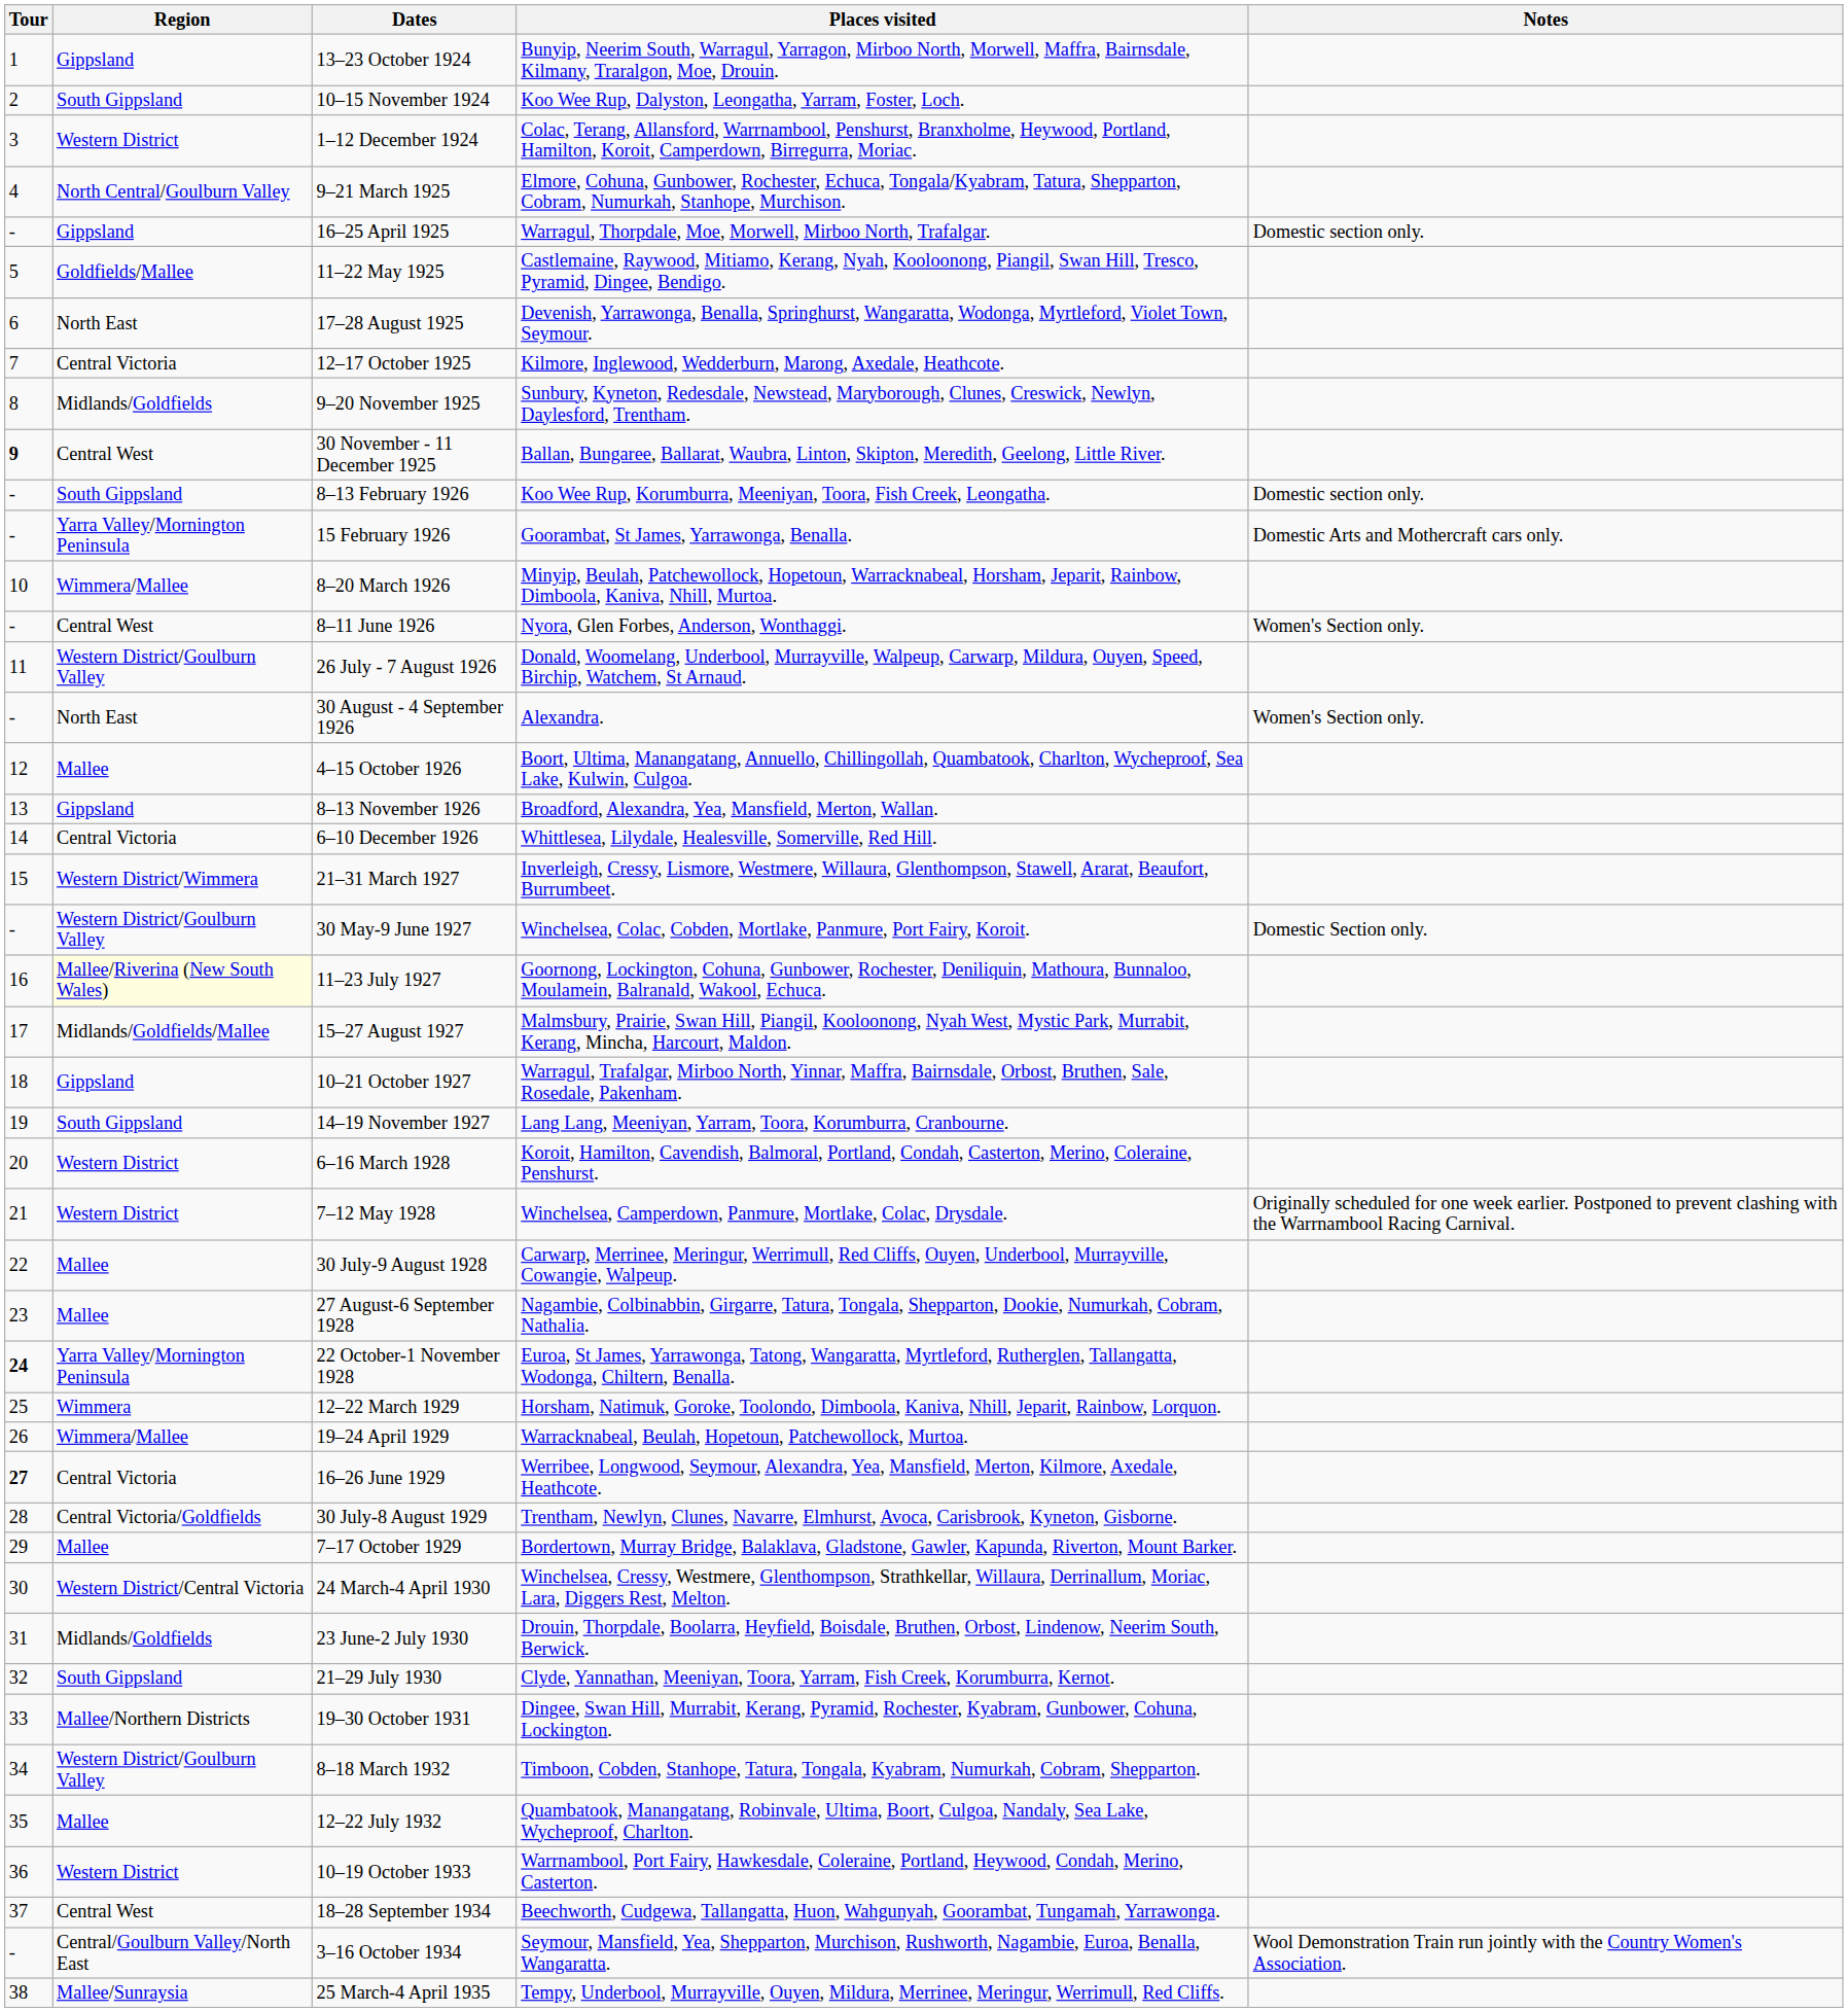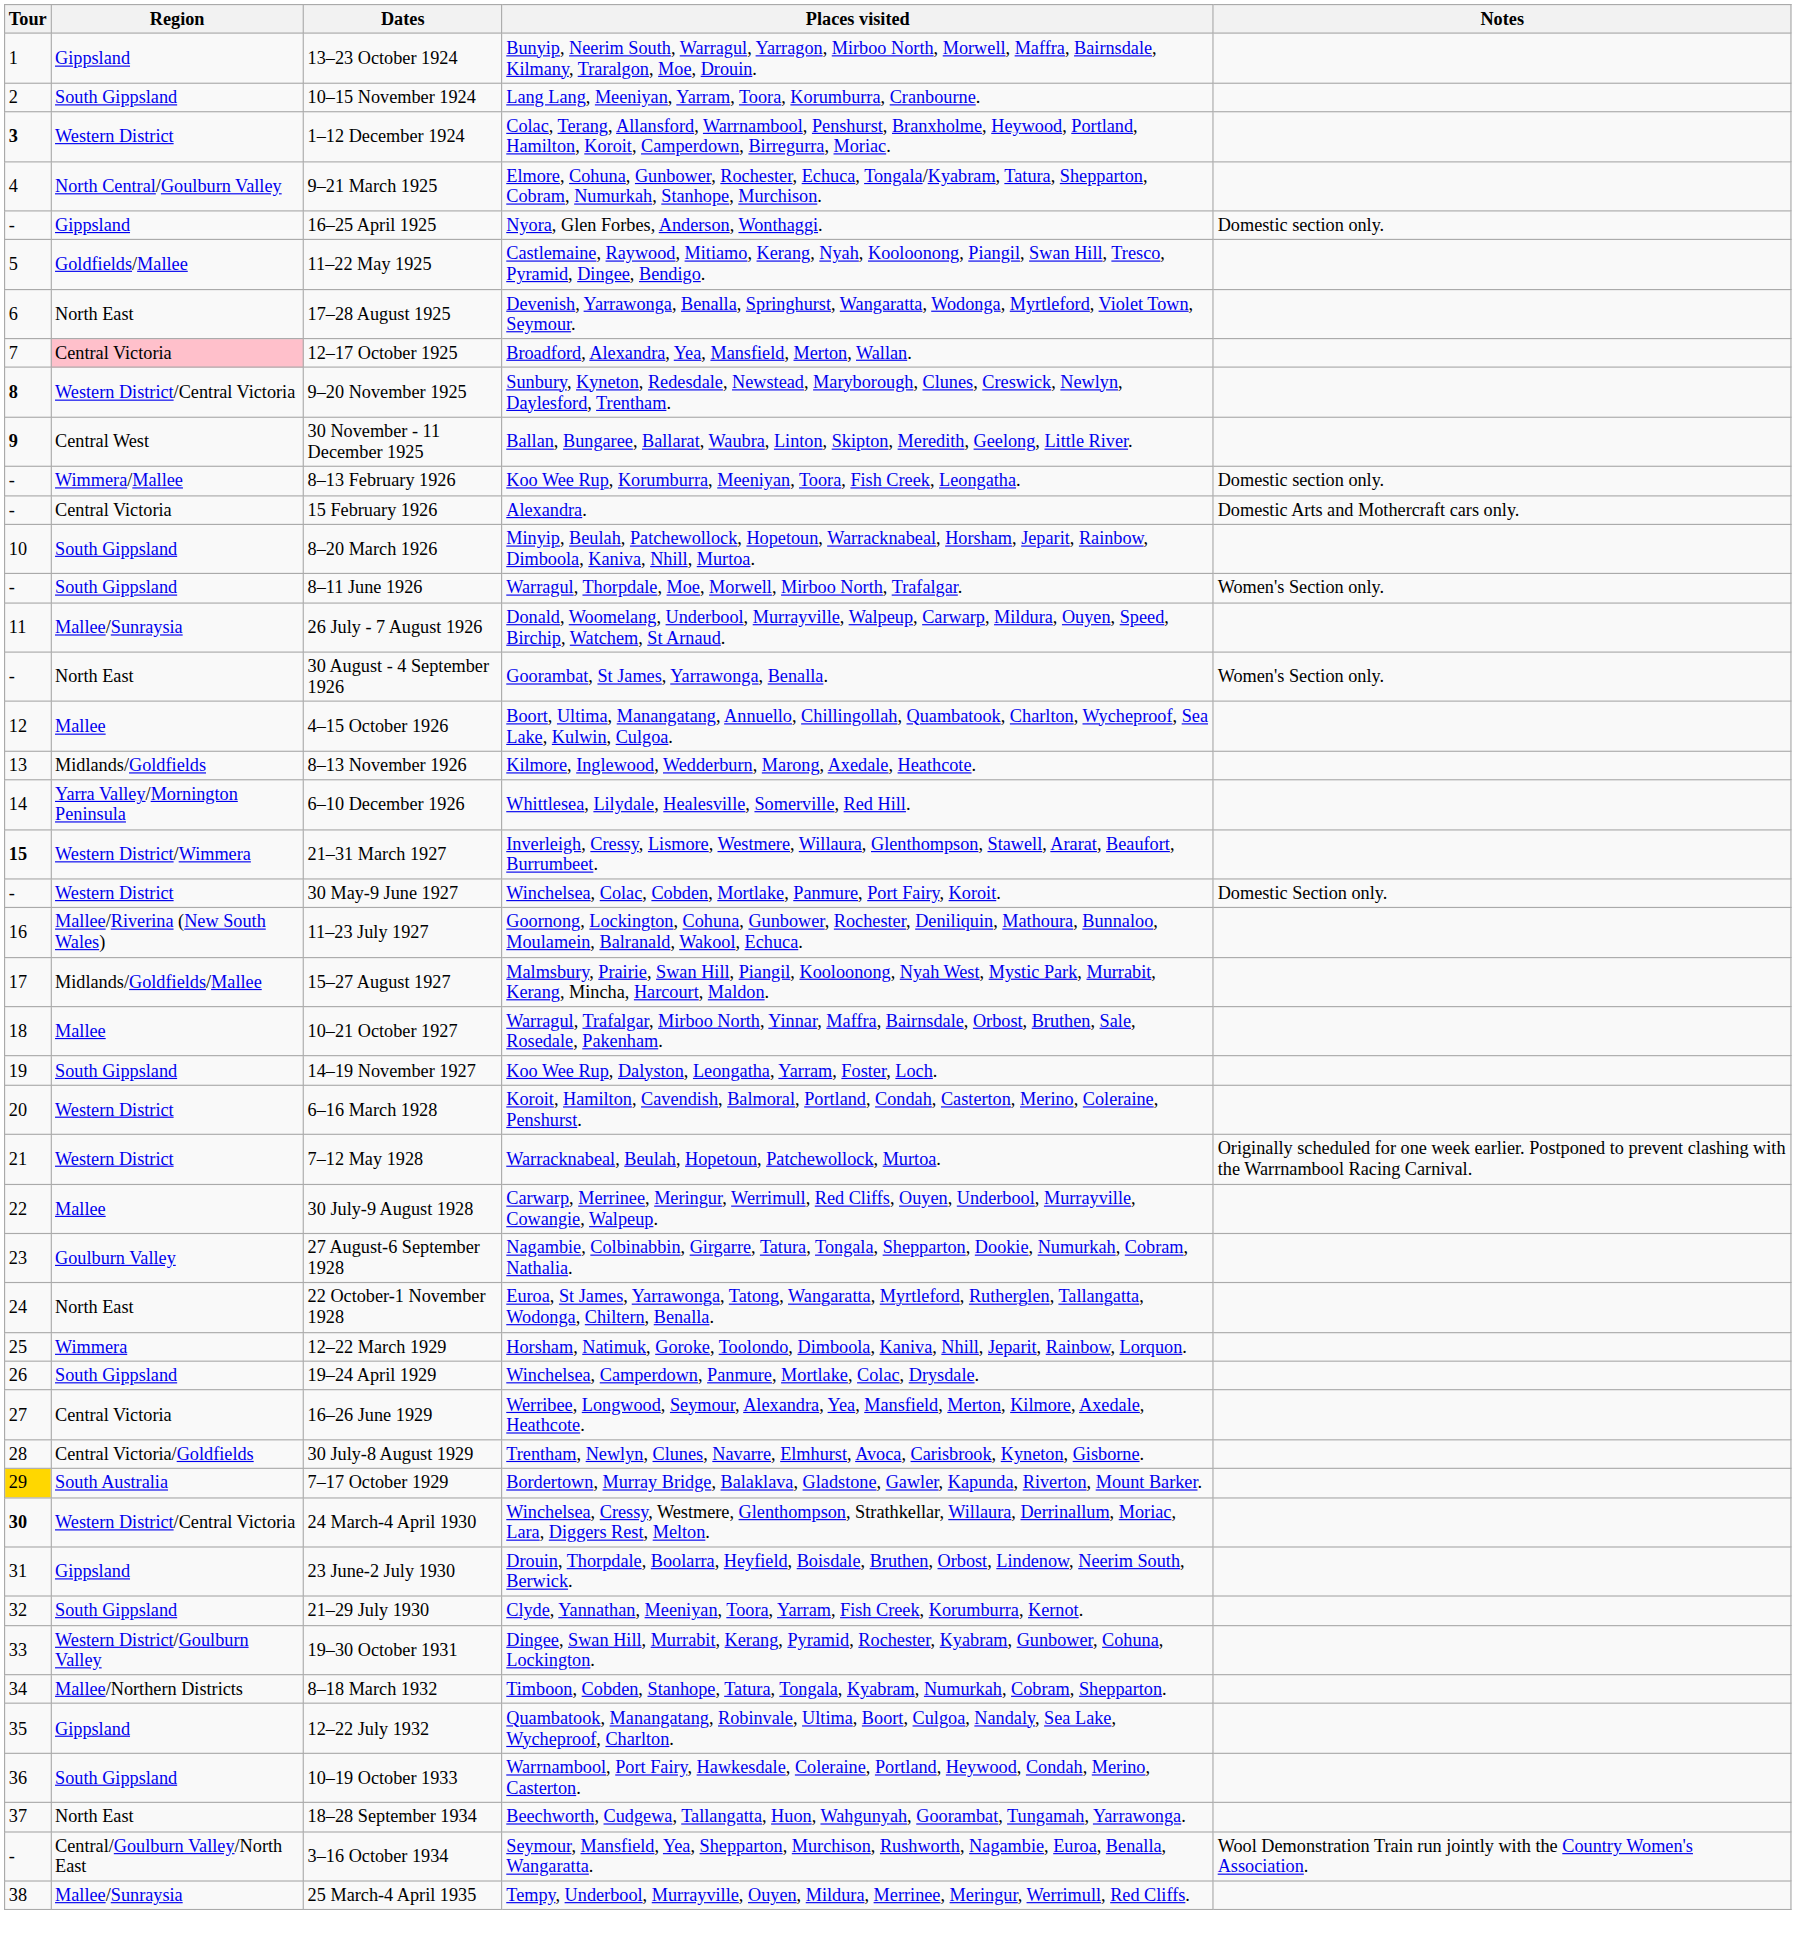10–15 November 1924 | Places visited: Koo Wee Rup, Dalyston, Leongatha, Yarram, Foster, Loch. -> Lang Lang, Meeniyan, Yarram, Toora, Korumburra, Cranbourne.
1–12 December 1924 | Tour: normal -> bold
16–25 April 1925 | Places visited: Warragul, Thorpdale, Moe, Morwell, Mirboo North, Trafalgar. -> Nyora, Glen Forbes, Anderson, Wonthaggi.
12–17 October 1925 | Region: no background -> pink background
12–17 October 1925 | Places visited: Kilmore, Inglewood, Wedderburn, Marong, Axedale, Heathcote. -> Broadford, Alexandra, Yea, Mansfield, Merton, Wallan.
9–20 November 1925 | Tour: normal -> bold
9–20 November 1925 | Region: Midlands/Goldfields -> Western District/Central Victoria
8–13 February 1926 | Region: South Gippsland -> Wimmera/Mallee
15 February 1926 | Region: Yarra Valley/Mornington Peninsula -> Central Victoria
15 February 1926 | Places visited: Goorambat, St James, Yarrawonga, Benalla. -> Alexandra.
8–20 March 1926 | Region: Wimmera/Mallee -> South Gippsland
8–11 June 1926 | Region: Central West -> South Gippsland
8–11 June 1926 | Places visited: Nyora, Glen Forbes, Anderson, Wonthaggi. -> Warragul, Thorpdale, Moe, Morwell, Mirboo North, Trafalgar.
26 July - 7 August 1926 | Region: Western District/Goulburn Valley -> Mallee/Sunraysia
30 August - 4 September 1926 | Places visited: Alexandra. -> Goorambat, St James, Yarrawonga, Benalla.
8–13 November 1926 | Region: Gippsland -> Midlands/Goldfields
8–13 November 1926 | Places visited: Broadford, Alexandra, Yea, Mansfield, Merton, Wallan. -> Kilmore, Inglewood, Wedderburn, Marong, Axedale, Heathcote.
6–10 December 1926 | Region: Central Victoria -> Yarra Valley/Mornington Peninsula
21–31 March 1927 | Tour: normal -> bold
30 May-9 June 1927 | Region: Western District/Goulburn Valley -> Western District
11–23 July 1927 | Region: lightyellow background -> no background
10–21 October 1927 | Region: Gippsland -> Mallee
14–19 November 1927 | Places visited: Lang Lang, Meeniyan, Yarram, Toora, Korumburra, Cranbourne. -> Koo Wee Rup, Dalyston, Leongatha, Yarram, Foster, Loch.
7–12 May 1928 | Places visited: Winchelsea, Camperdown, Panmure, Mortlake, Colac, Drysdale. -> Warracknabeal, Beulah, Hopetoun, Patchewollock, Murtoa.
27 August-6 September 1928 | Region: Mallee -> Goulburn Valley
22 October-1 November 1928 | Tour: bold -> normal
22 October-1 November 1928 | Region: Yarra Valley/Mornington Peninsula -> North East
19–24 April 1929 | Region: Wimmera/Mallee -> South Gippsland
19–24 April 1929 | Places visited: Warracknabeal, Beulah, Hopetoun, Patchewollock, Murtoa. -> Winchelsea, Camperdown, Panmure, Mortlake, Colac, Drysdale.
16–26 June 1929 | Tour: bold -> normal
7–17 October 1929 | Tour: no background -> gold background
7–17 October 1929 | Region: Mallee -> South Australia
24 March-4 April 1930 | Tour: normal -> bold
23 June-2 July 1930 | Region: Midlands/Goldfields -> Gippsland
19–30 October 1931 | Region: Mallee/Northern Districts -> Western District/Goulburn Valley
8–18 March 1932 | Region: Western District/Goulburn Valley -> Mallee/Northern Districts
12–22 July 1932 | Region: Mallee -> Gippsland
10–19 October 1933 | Region: Western District -> South Gippsland
18–28 September 1934 | Region: Central West -> North East
